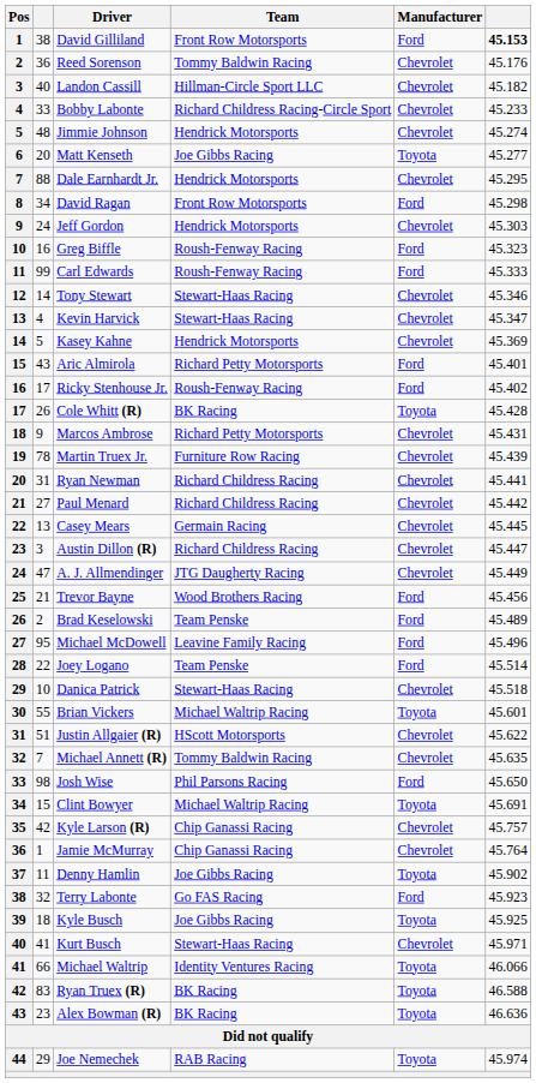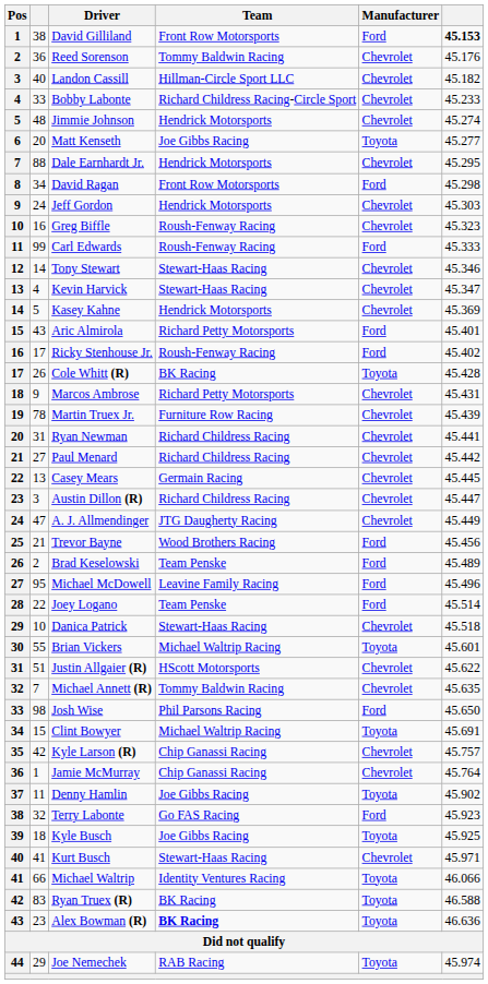Greg Biffle | Manufacturer: Ford -> Chevrolet
Alex Bowman (R) | Team: normal -> bold
